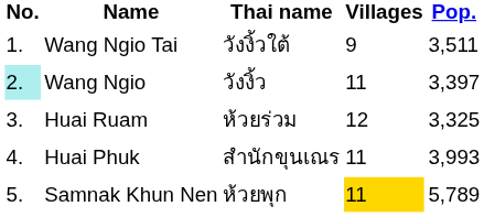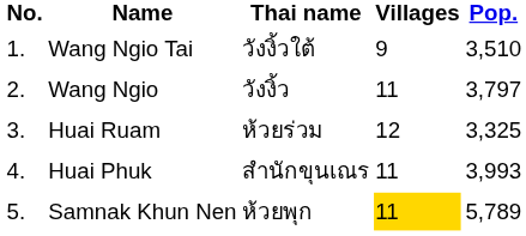Wang Ngio Tai | Pop.: 3,511 -> 3,510
Wang Ngio | No.: paleturquoise background -> no background
Wang Ngio | Pop.: 3,397 -> 3,797
